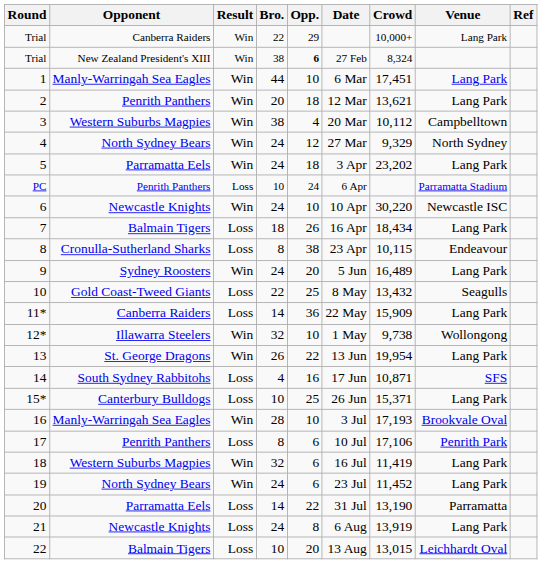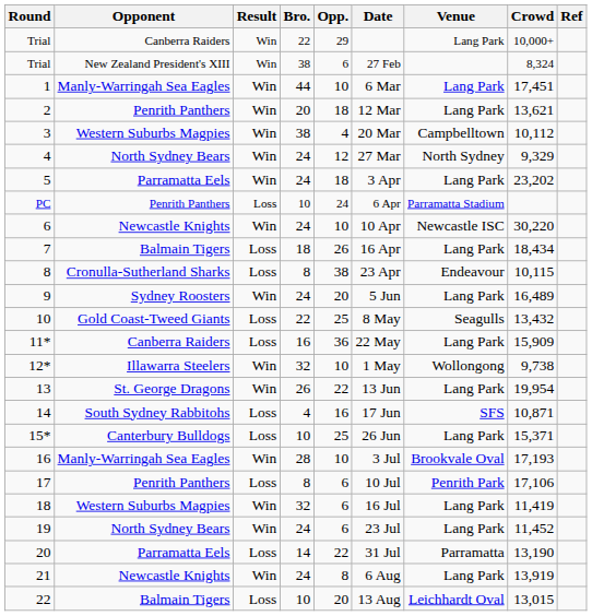columns swapped: Venue <-> Crowd
Trial / New Zealand President's XIII | Opp.: bold -> normal
11* | Bro.: 14 -> 16
21 | Result: Loss -> Win
